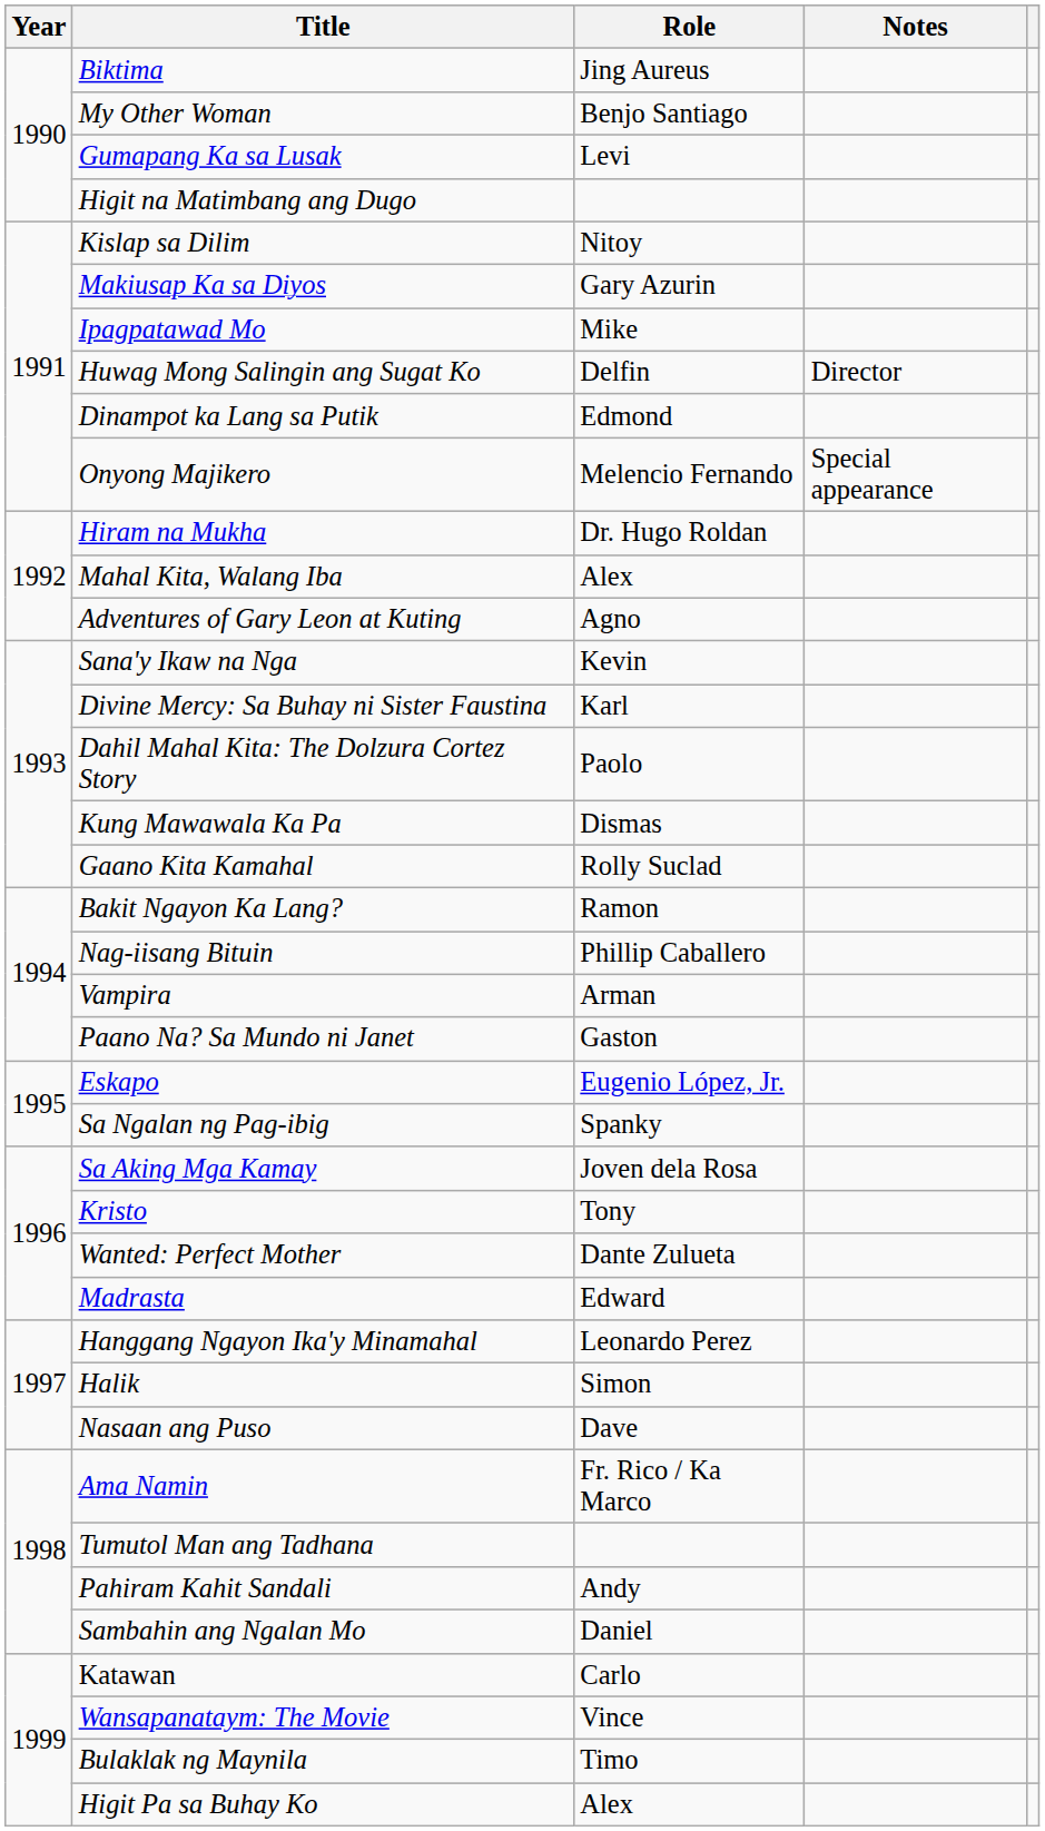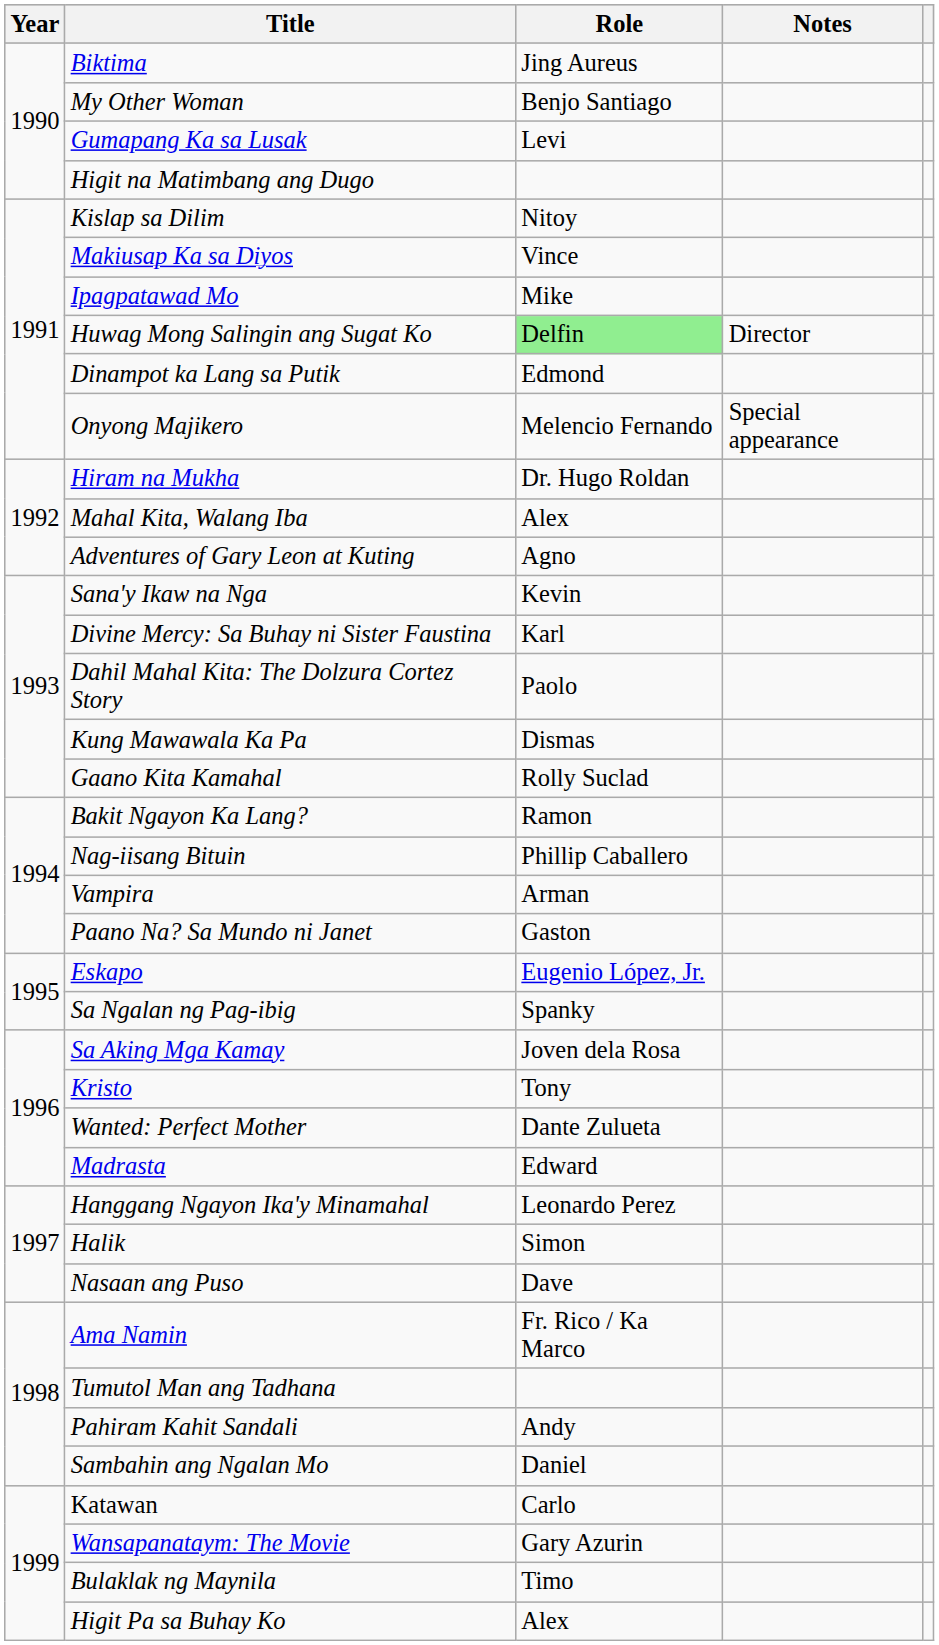Makiusap Ka sa Diyos | Role: Gary Azurin -> Vince
Huwag Mong Salingin ang Sugat Ko | Role: no background -> lightgreen background
Wansapanataym: The Movie | Role: Vince -> Gary Azurin
